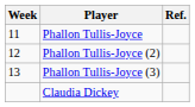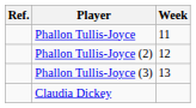columns swapped: Week <-> Ref.
